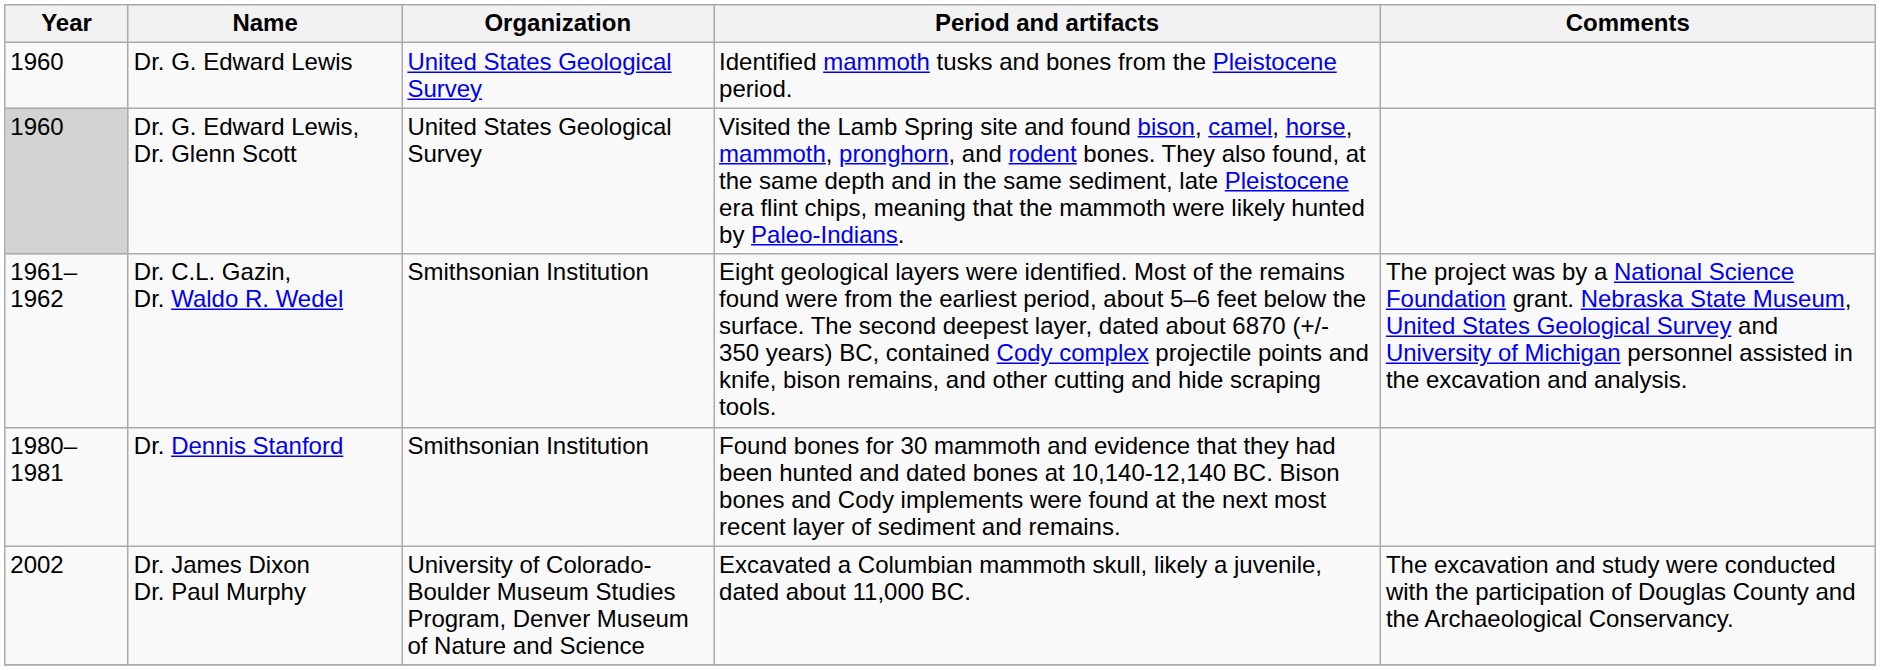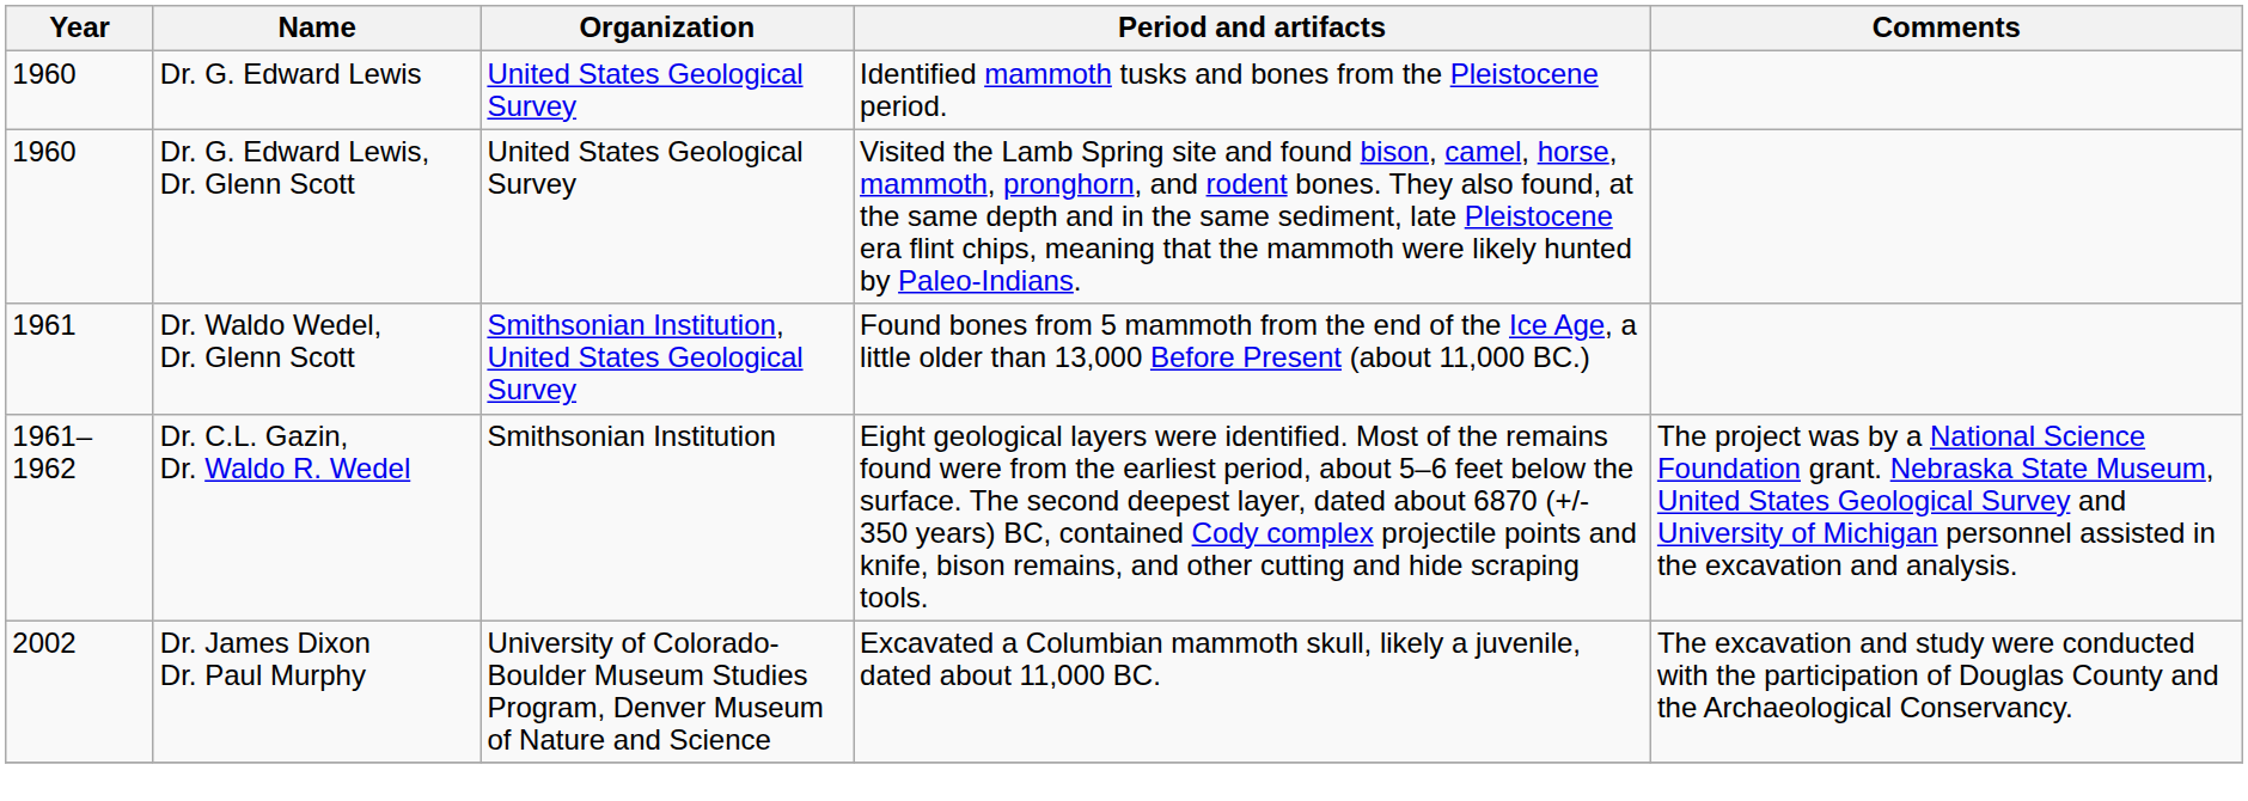Dr. G. Edward Lewis, Dr. Glenn Scott | Year: lightgrey background -> no background
+ row: 1961 | Dr. Waldo Wedel, Dr. Glenn Scott | Smithsonian Institution, United States Geological Survey | Found bones from 5 mammoth from the end of the Ice Age, a little older than 13,000 Before Present (about 11,000 BC.)
- row: 1980–1981 | Dr. Dennis Stanford | Smithsonian Institution | Found bones for 30 mammoth and evidence that they had been hunted and dated bones at 10,140-12,140 BC. Bison bones and Cody implements were found at the next most recent layer of sediment and remains.
